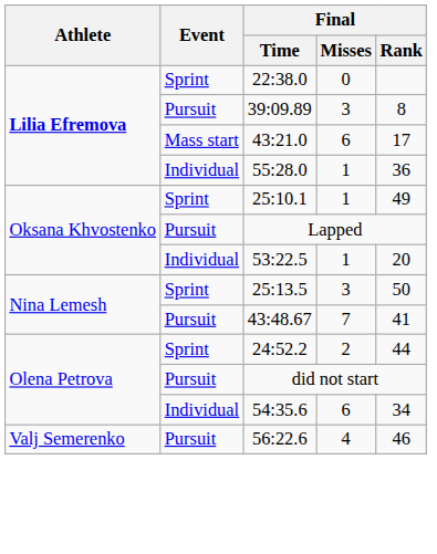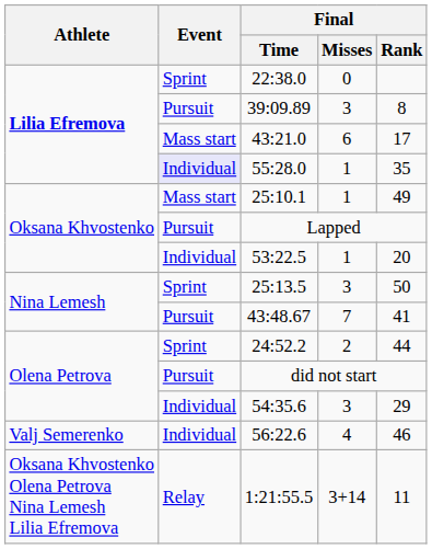55:28.0 | Event: no background -> lavender background
55:28.0 | Final / Rank: 36 -> 35
25:10.1 | Event: Sprint -> Mass start
54:35.6 | Final / Misses: 6 -> 3
54:35.6 | Final / Rank: 34 -> 29
56:22.6 | Event: Pursuit -> Individual
+ row: Oksana Khvostenko Olena Petrova Nina Lemesh Lilia Efremova | Relay | 1:21:55.5 | 3+14 | 11
